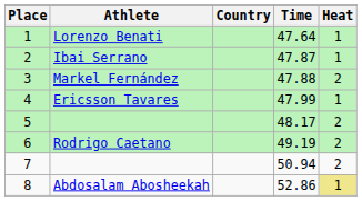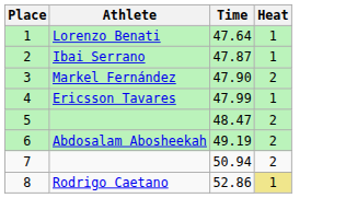- column: Country
3 | Time: 47.88 -> 47.90
5 | Time: 48.17 -> 48.47
6 | Athlete: Rodrigo Caetano -> Abdosalam Abosheekah
8 | Athlete: Abdosalam Abosheekah -> Rodrigo Caetano
